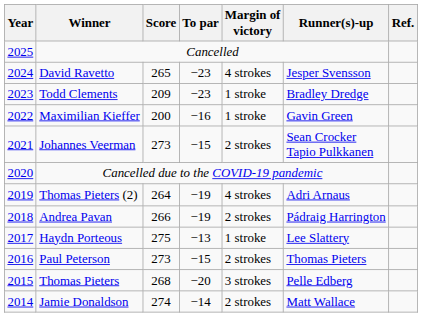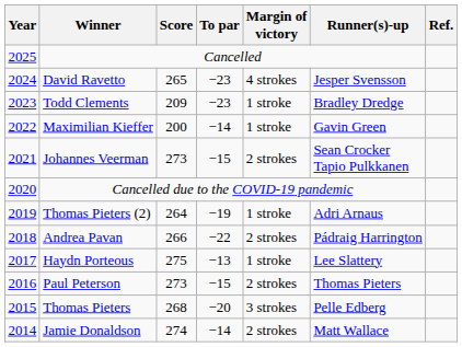Maximilian Kieffer | To par: −16 -> −14
Thomas Pieters (2) | Margin of victory: 4 strokes -> 1 stroke
Andrea Pavan | To par: −19 -> −22
